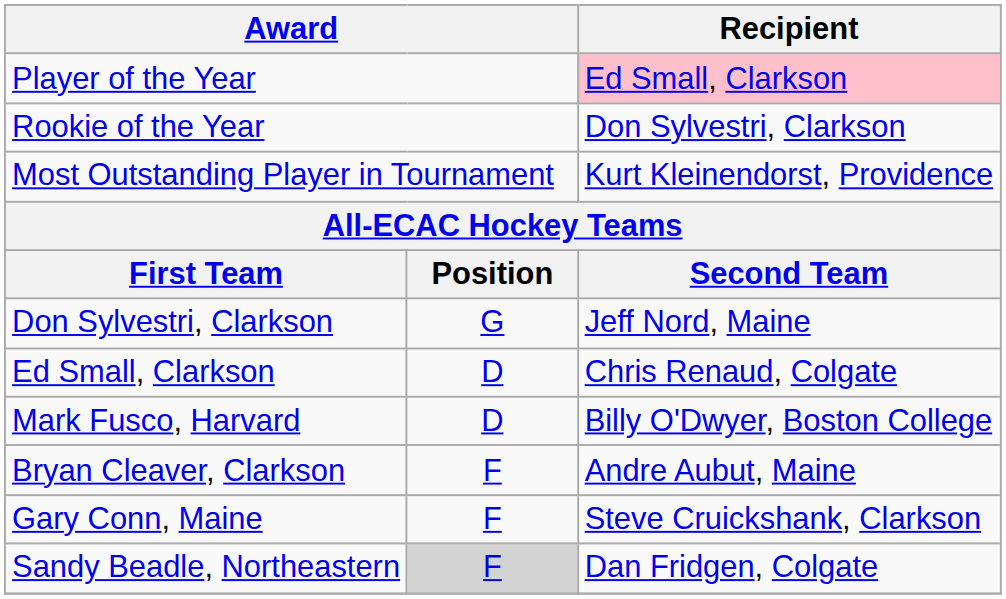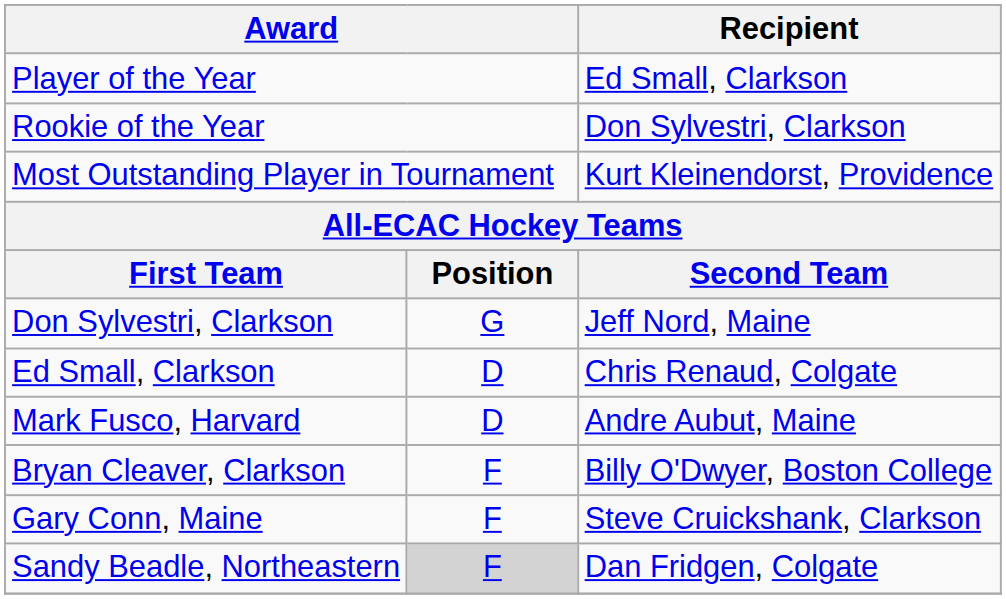Player of the Year | Recipient: pink background -> no background
Mark Fusco, Harvard | Recipient: Billy O'Dwyer, Boston College -> Andre Aubut, Maine
Bryan Cleaver, Clarkson | Recipient: Andre Aubut, Maine -> Billy O'Dwyer, Boston College
